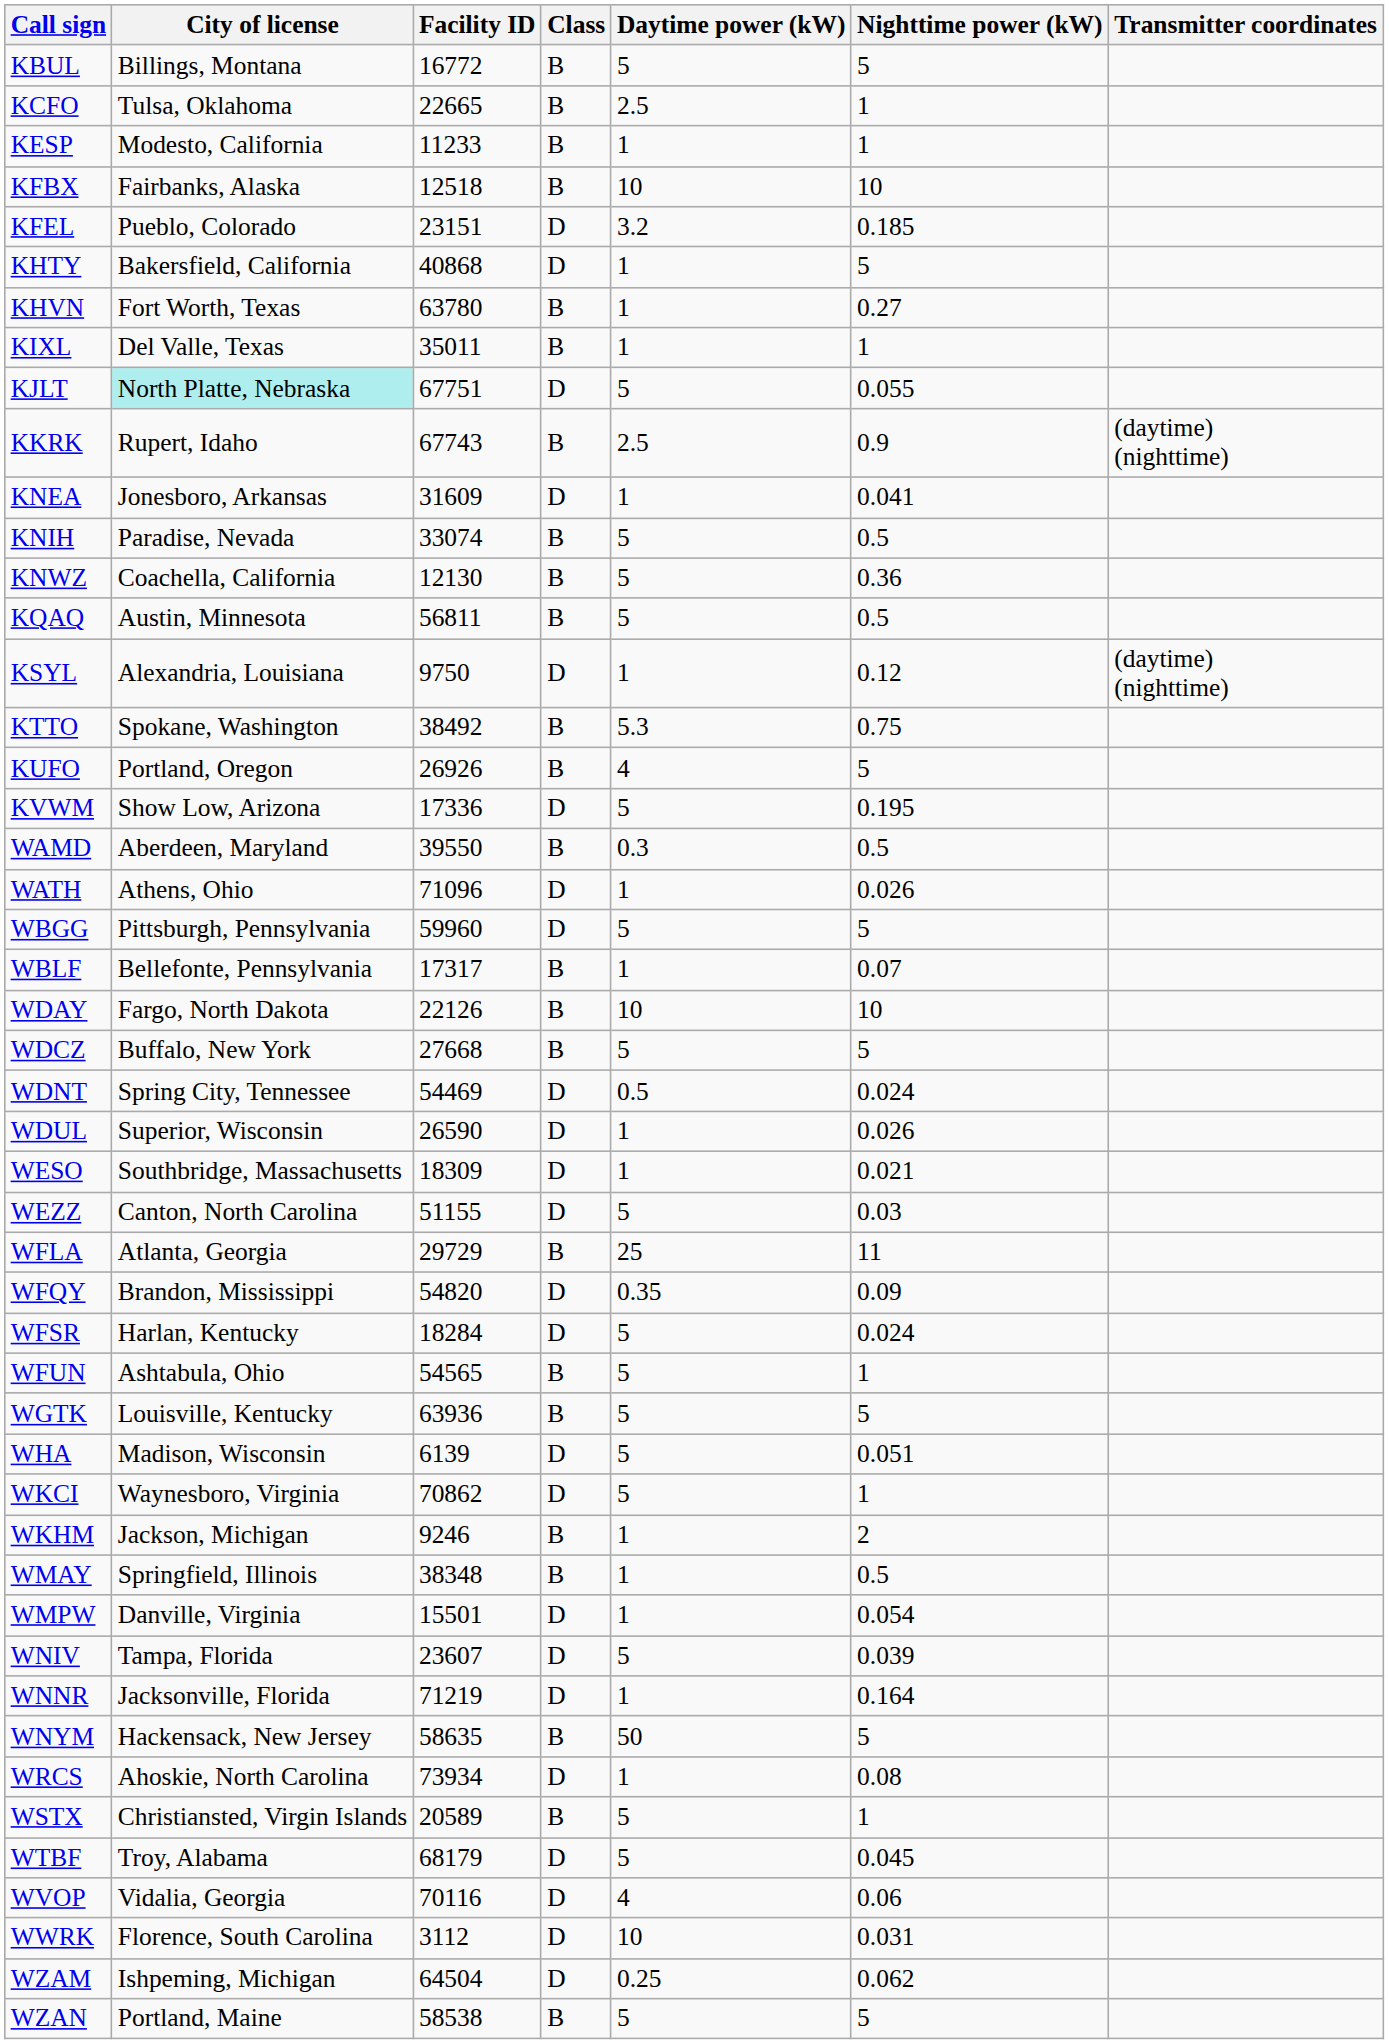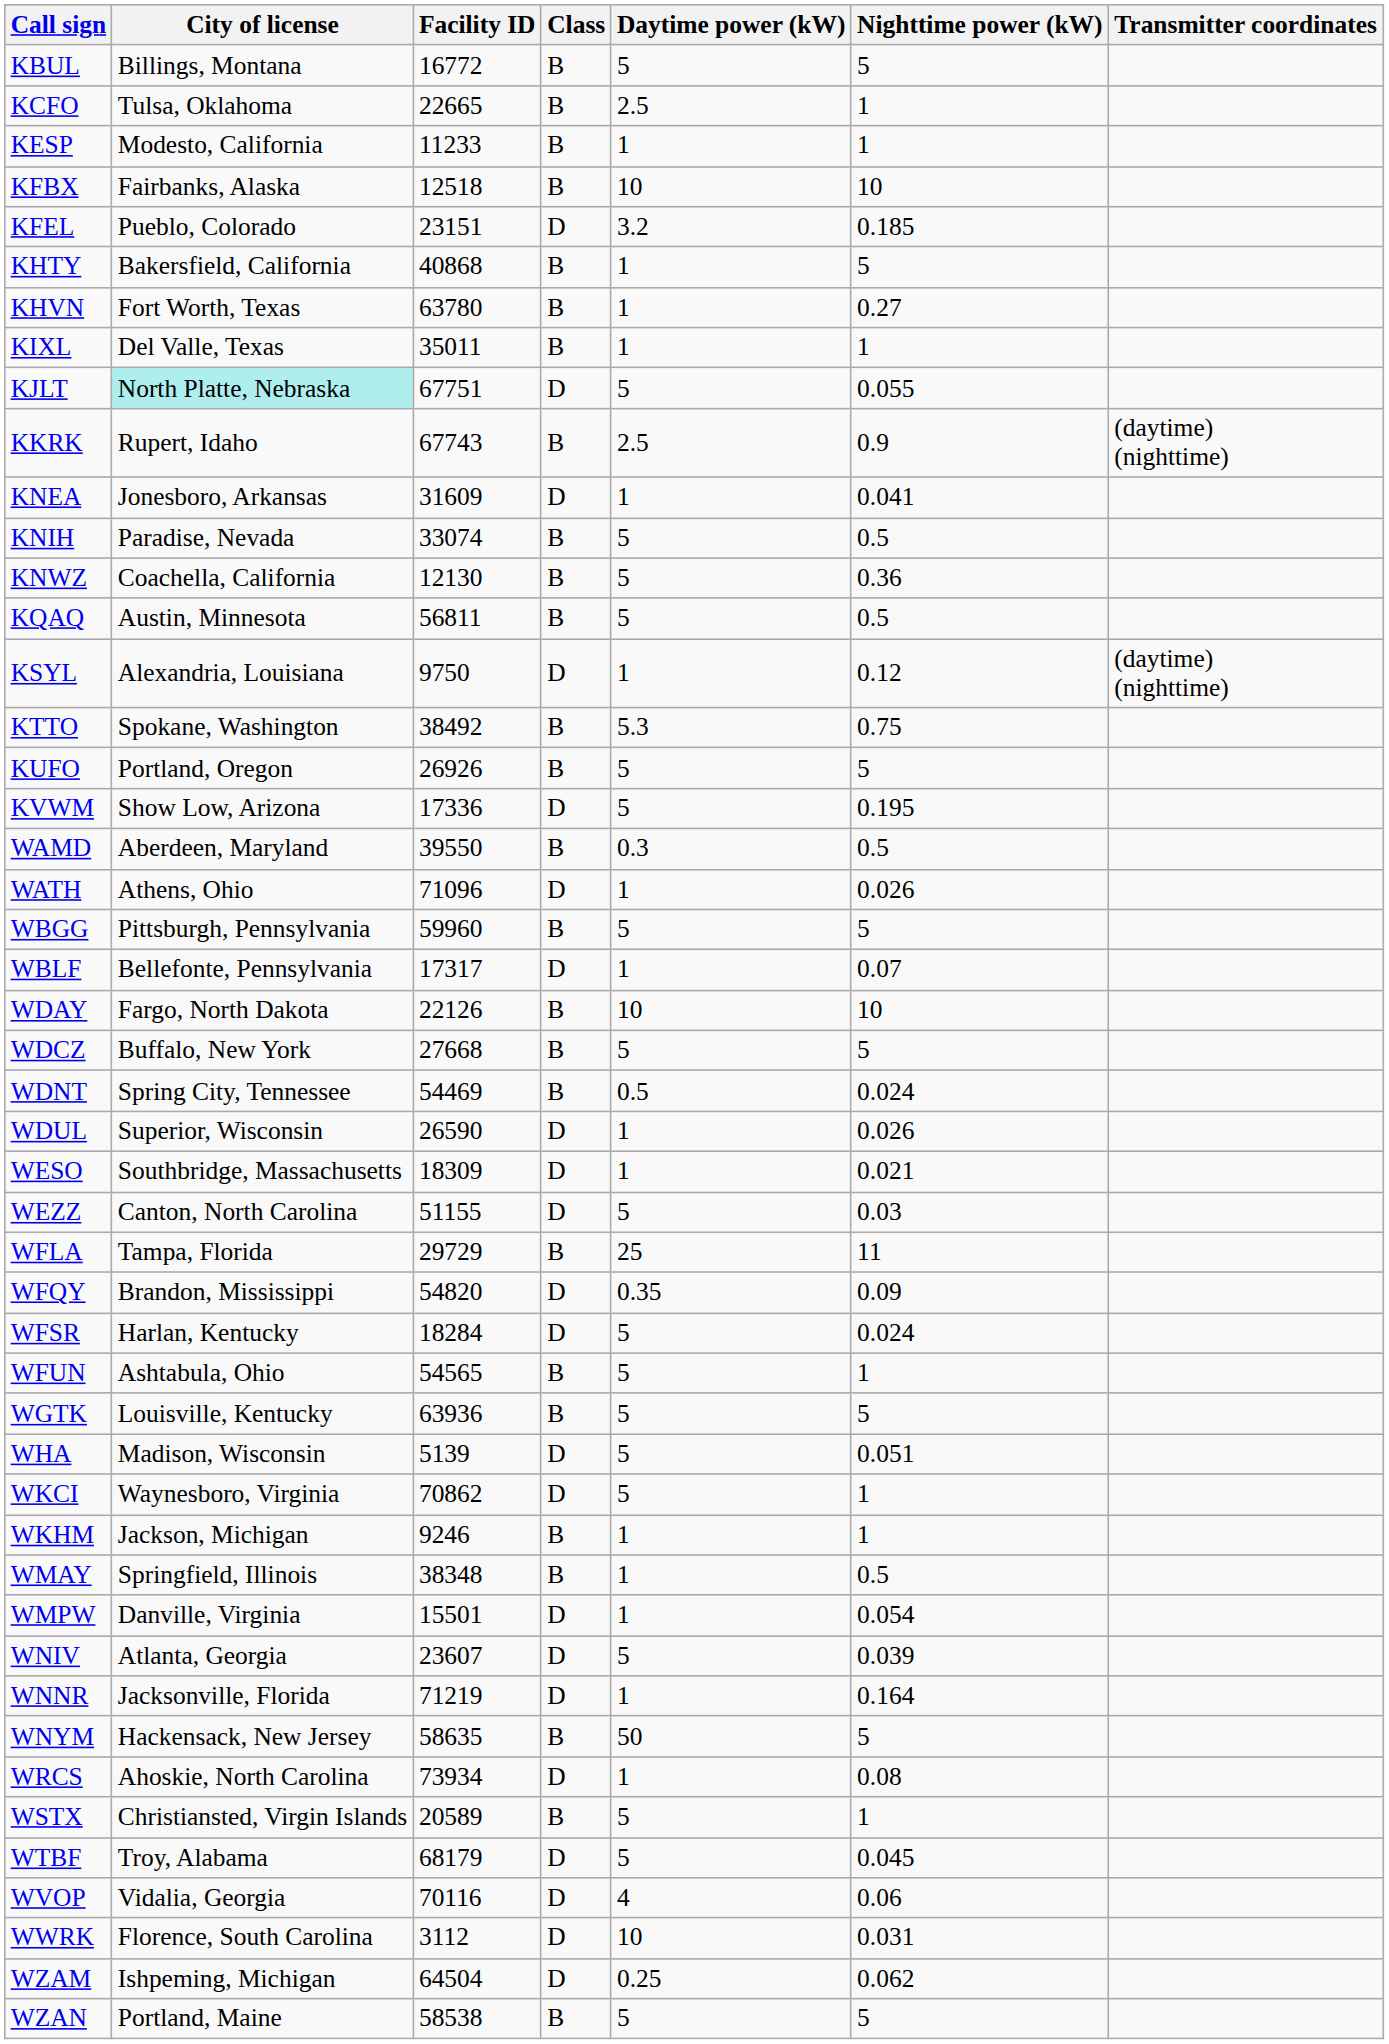KHTY | Class: D -> B
KUFO | Daytime power (kW): 4 -> 5
WBGG | Class: D -> B
WBLF | Class: B -> D
WDNT | Class: D -> B
WFLA | City of license: Atlanta, Georgia -> Tampa, Florida
WHA | Facility ID: 6139 -> 5139
WKHM | Nighttime power (kW): 2 -> 1
WNIV | City of license: Tampa, Florida -> Atlanta, Georgia
